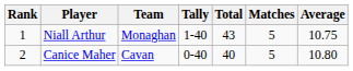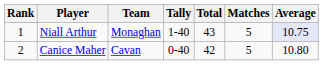Niall Arthur | Average: no background -> lavender background
Canice Maher | Total: 40 -> 42
